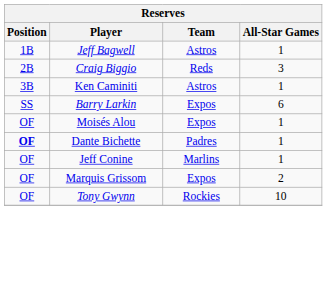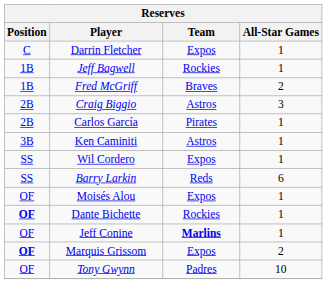+ row: C | Darrin Fletcher | Expos | 1
Jeff Bagwell | Team: Astros -> Rockies
+ row: 1B | Fred McGriff | Braves | 2
Craig Biggio | Team: Reds -> Astros
+ row: 2B | Carlos García | Pirates | 1
+ row: SS | Wil Cordero | Expos | 1
Barry Larkin | Team: Expos -> Reds
Dante Bichette | Team: Padres -> Rockies
Jeff Conine | Team: normal -> bold
Marquis Grissom | Position: normal -> bold
Tony Gwynn | Team: Rockies -> Padres
